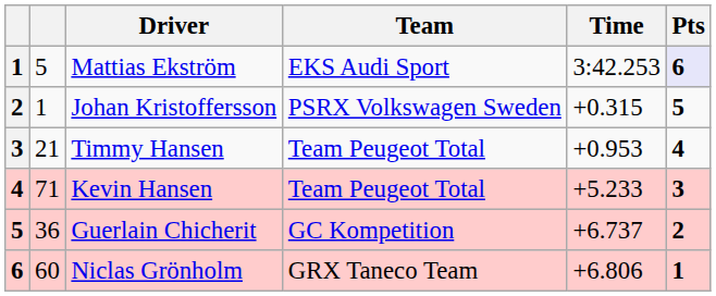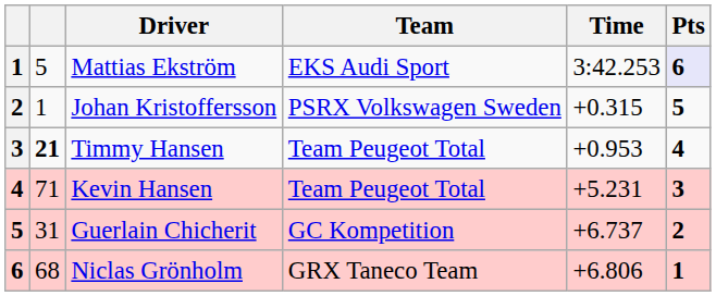Timmy Hansen | column 2: normal -> bold
Kevin Hansen | Time: +5.233 -> +5.231
Guerlain Chicherit | column 2: 36 -> 31
Niclas Grönholm | column 2: 60 -> 68
